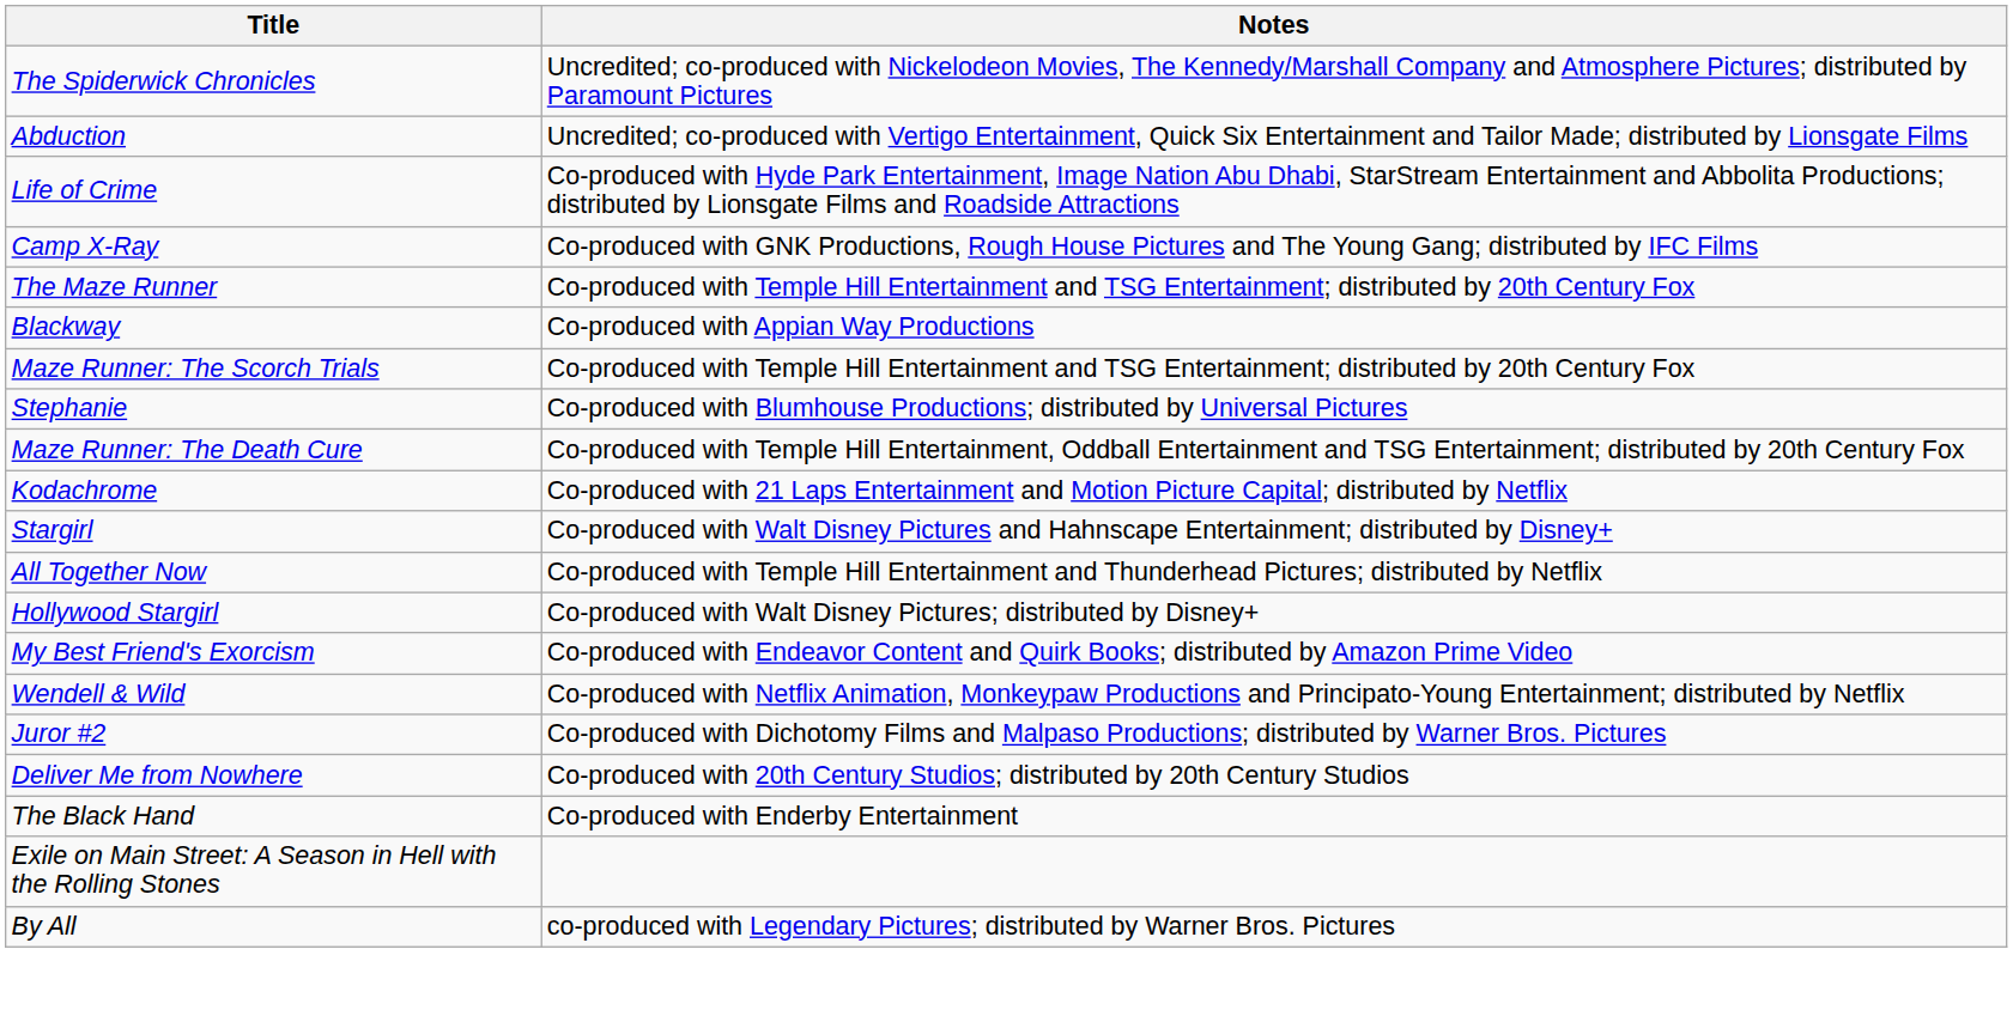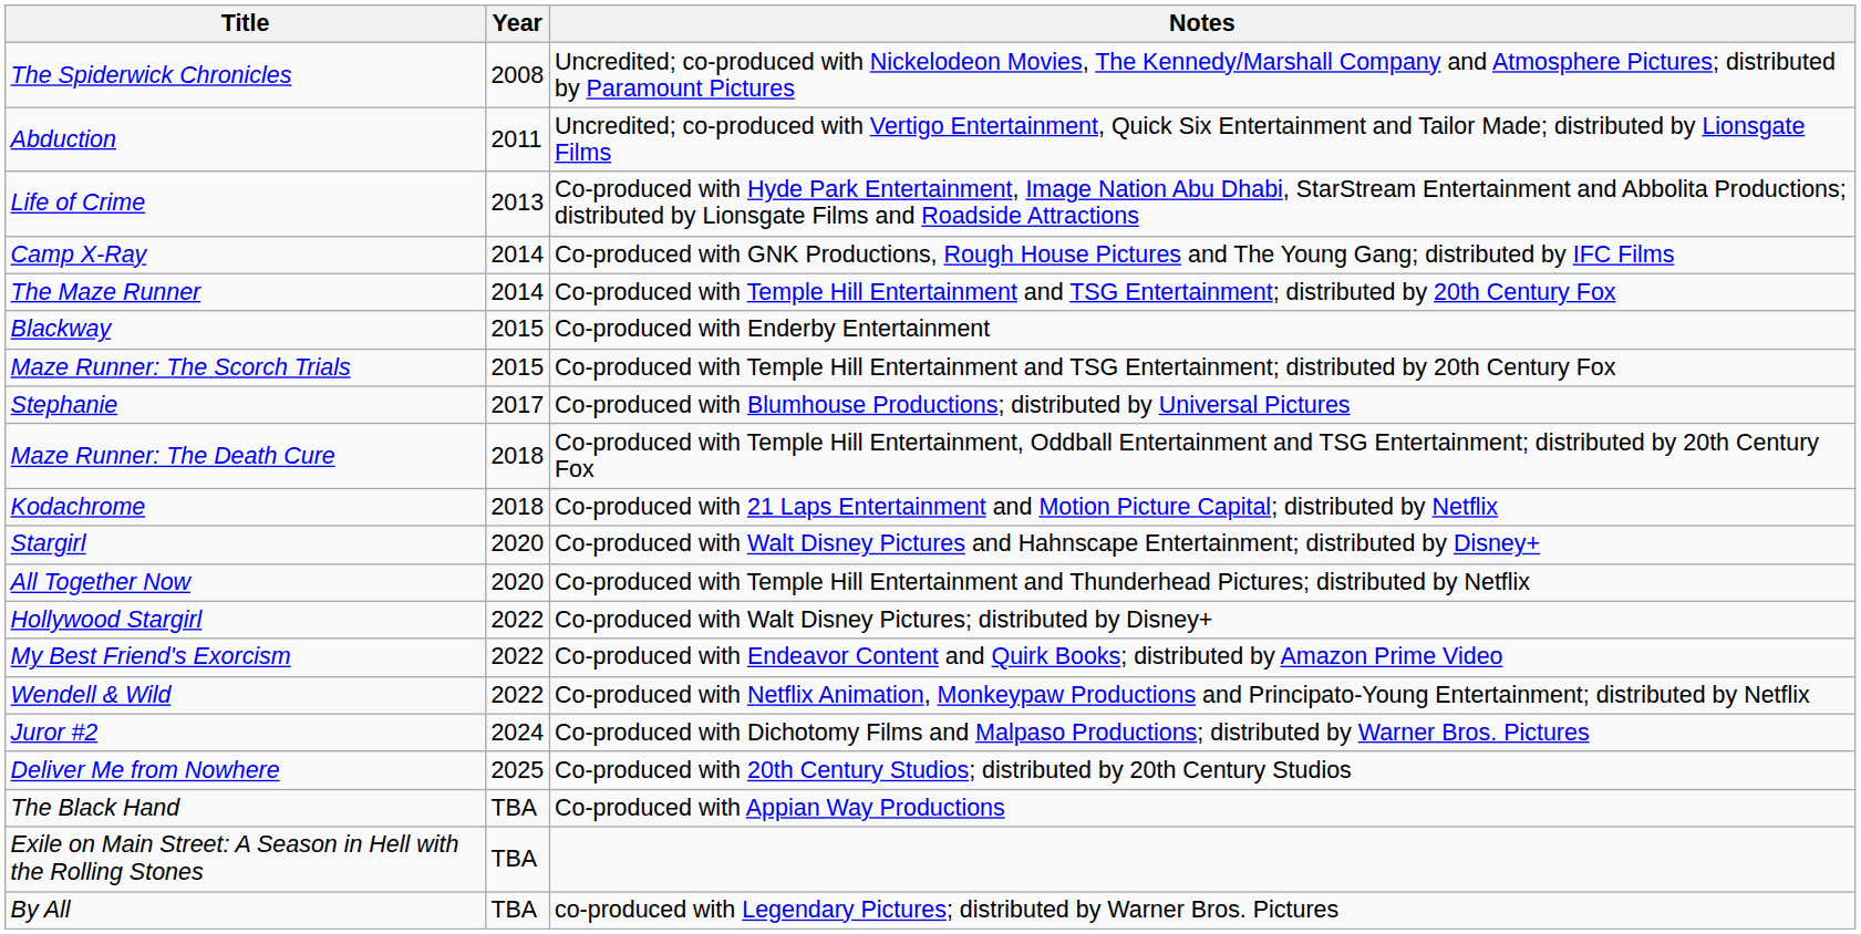+ column: Year | 2008 | 2011 | 2013 | 2014 | 2014 | 2015 | 2015 | 2017 | 2018 | 2018 | 2020 | 2020 | 2022 | 2022 | 2022 | 2024 | 2025 | TBA | TBA | TBA
Blackway | Notes: Co-produced with Appian Way Productions -> Co-produced with Enderby Entertainment
The Black Hand | Notes: Co-produced with Enderby Entertainment -> Co-produced with Appian Way Productions
